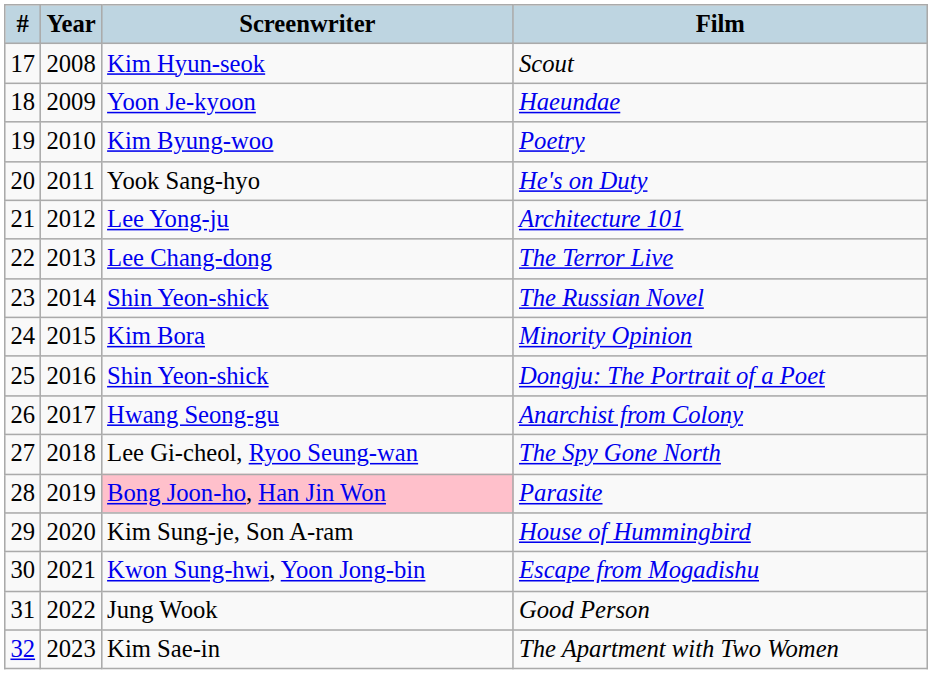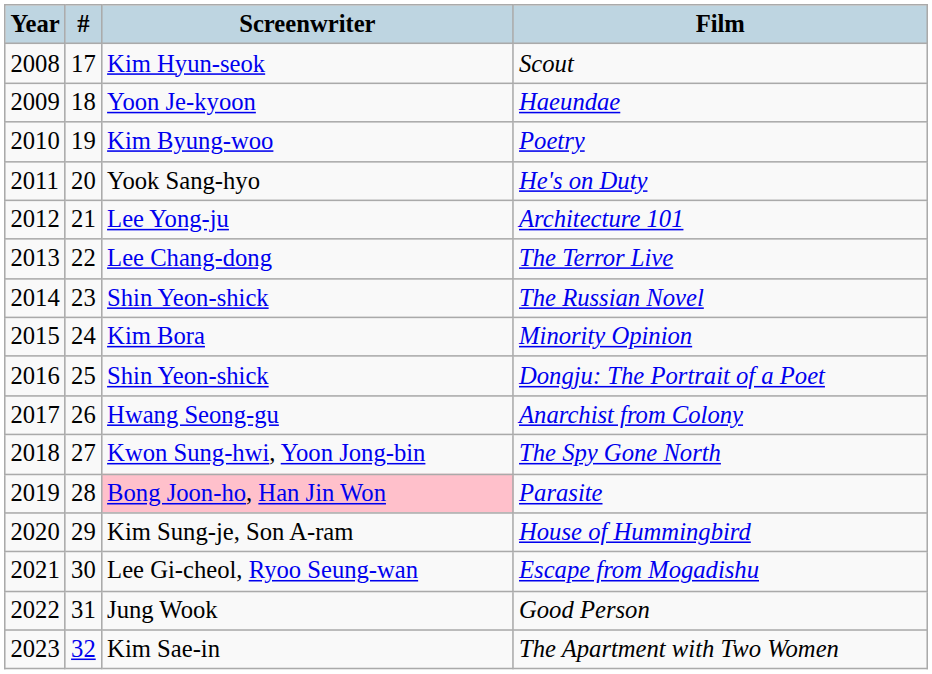columns swapped: # <-> Year
The Spy Gone North | Screenwriter: Lee Gi-cheol, Ryoo Seung-wan -> Kwon Sung-hwi, Yoon Jong-bin
Escape from Mogadishu | Screenwriter: Kwon Sung-hwi, Yoon Jong-bin -> Lee Gi-cheol, Ryoo Seung-wan
